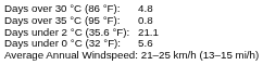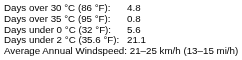rows swapped: Days under 2 °C (35.6 °F): <-> Days under 0 °C (32 °F):
